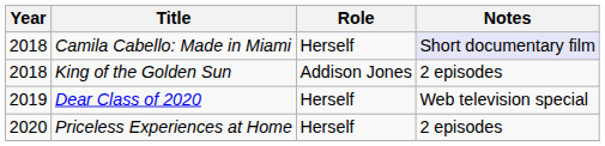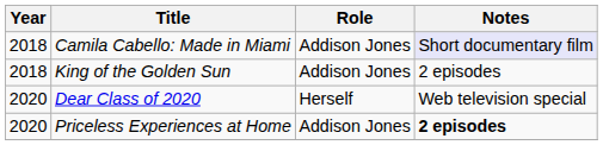Camila Cabello: Made in Miami | Role: Herself -> Addison Jones
Dear Class of 2020 | Year: 2019 -> 2020
Priceless Experiences at Home | Role: Herself -> Addison Jones
Priceless Experiences at Home | Notes: normal -> bold
